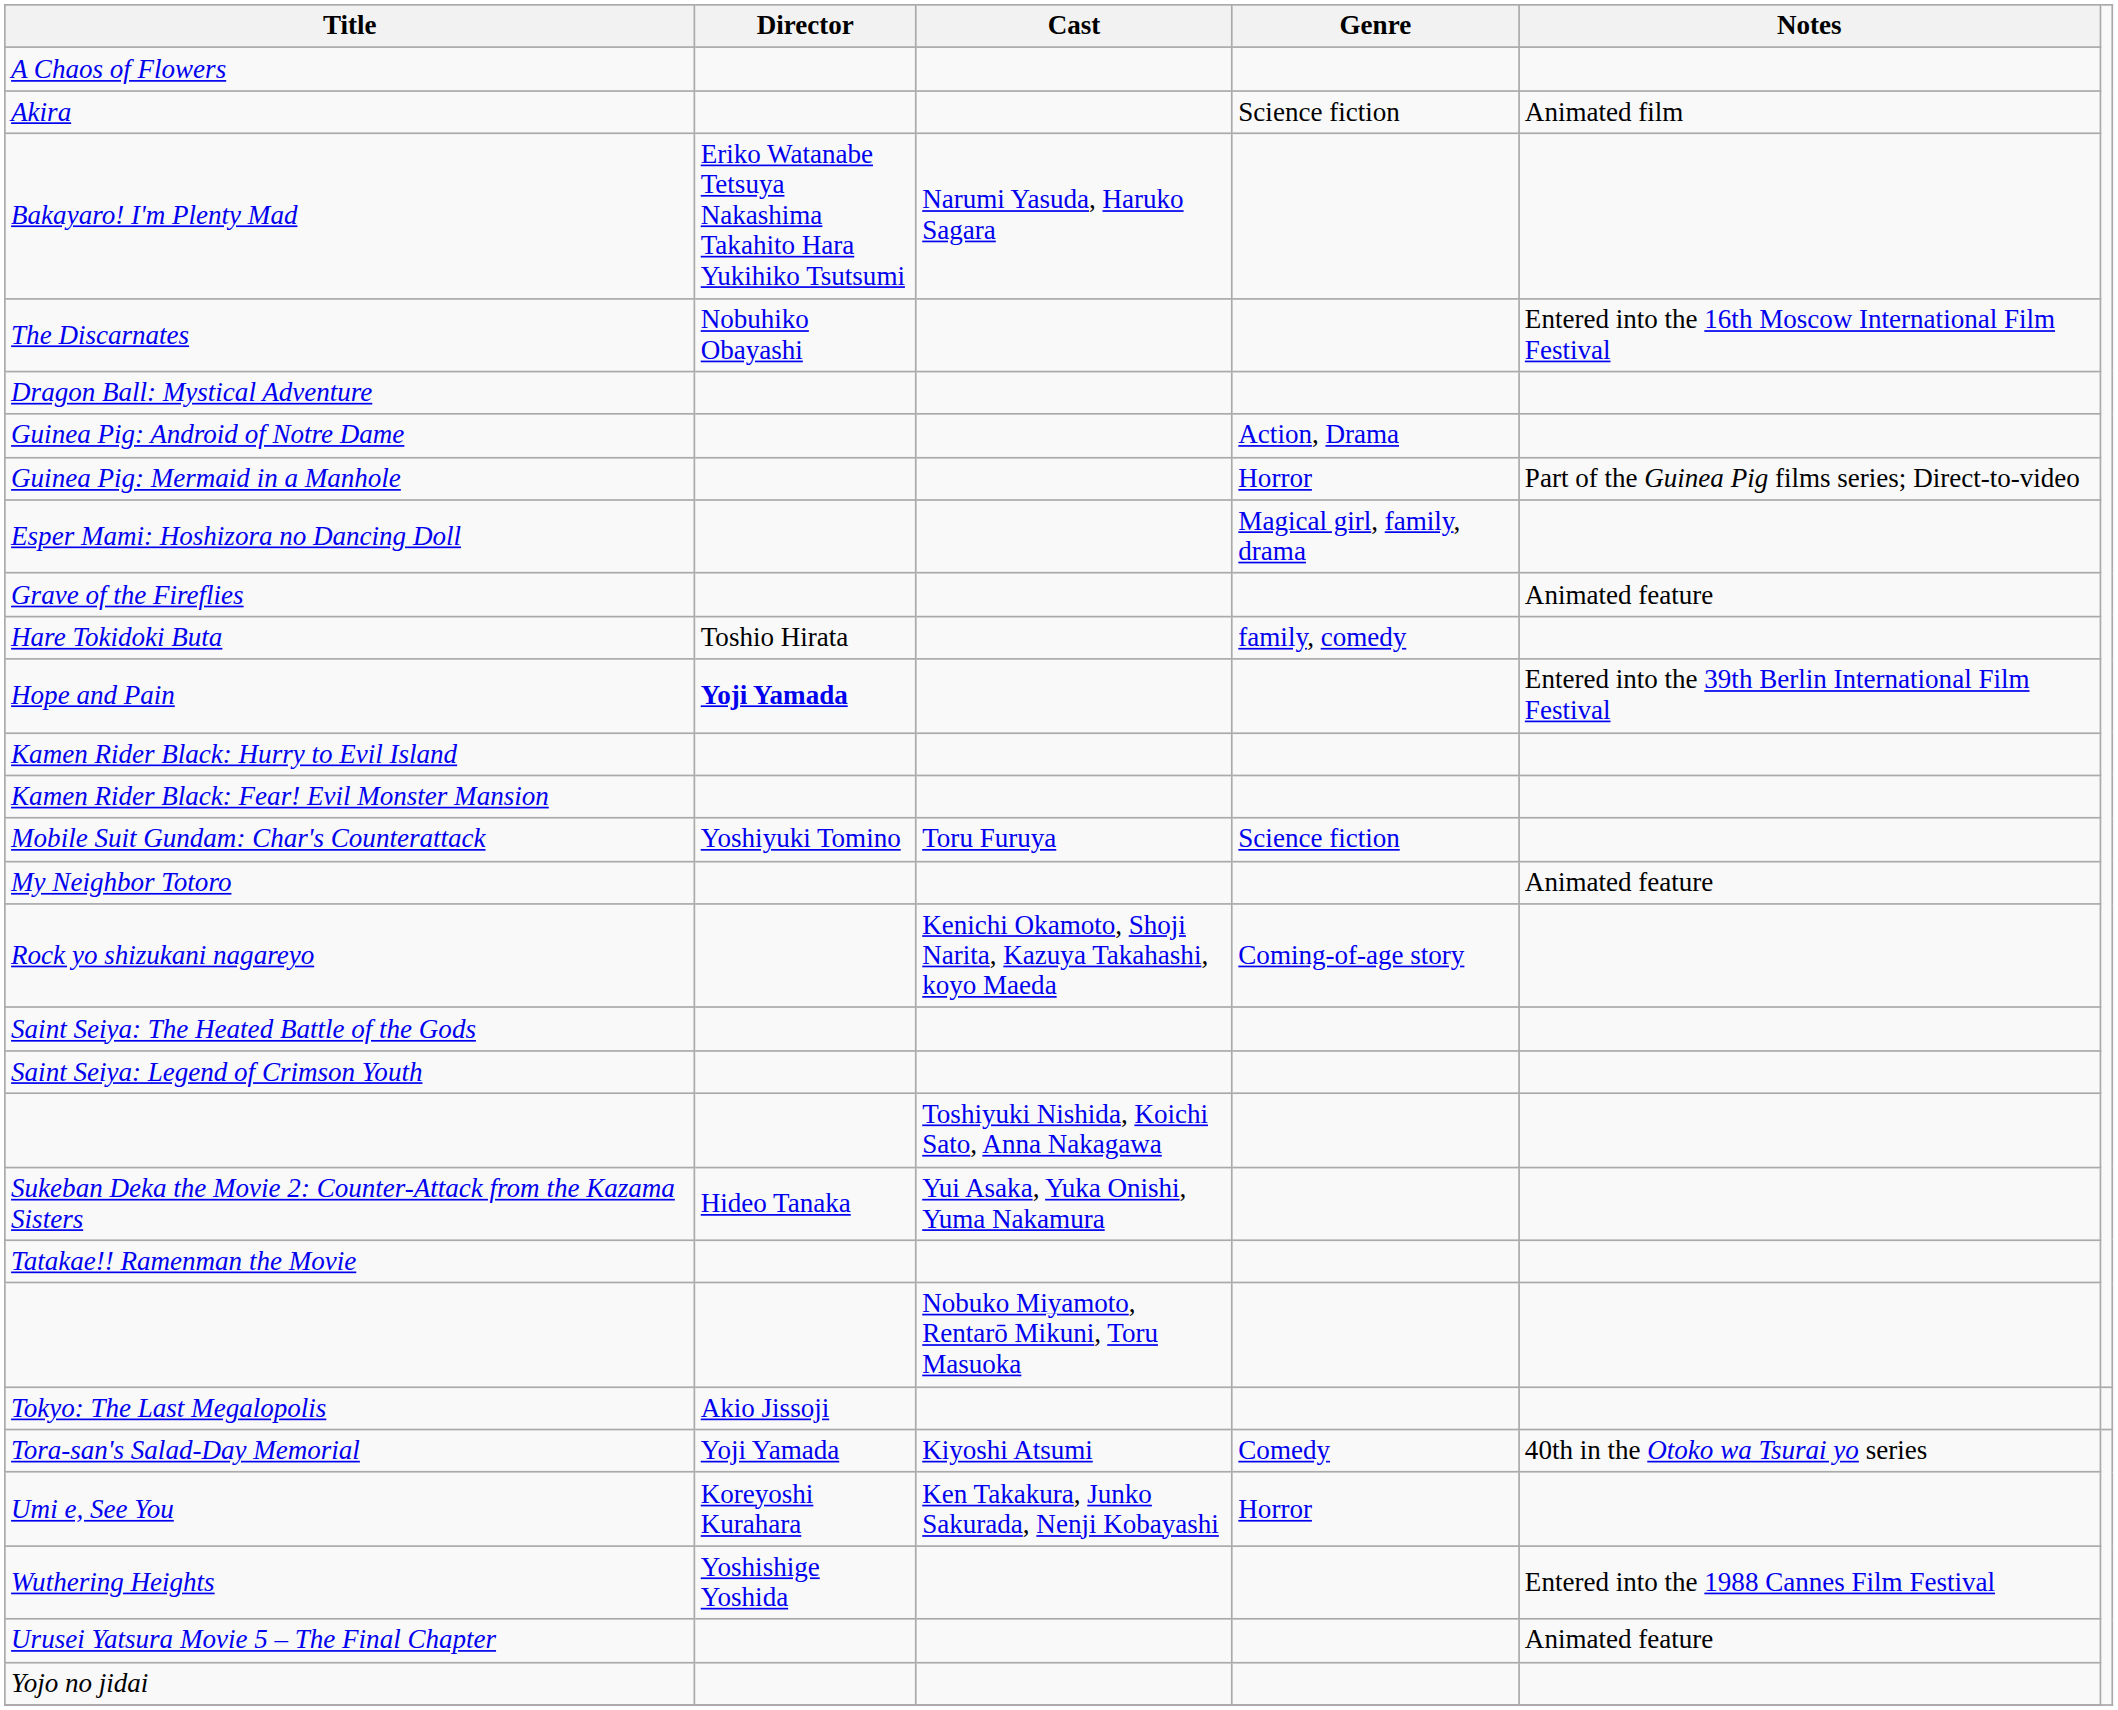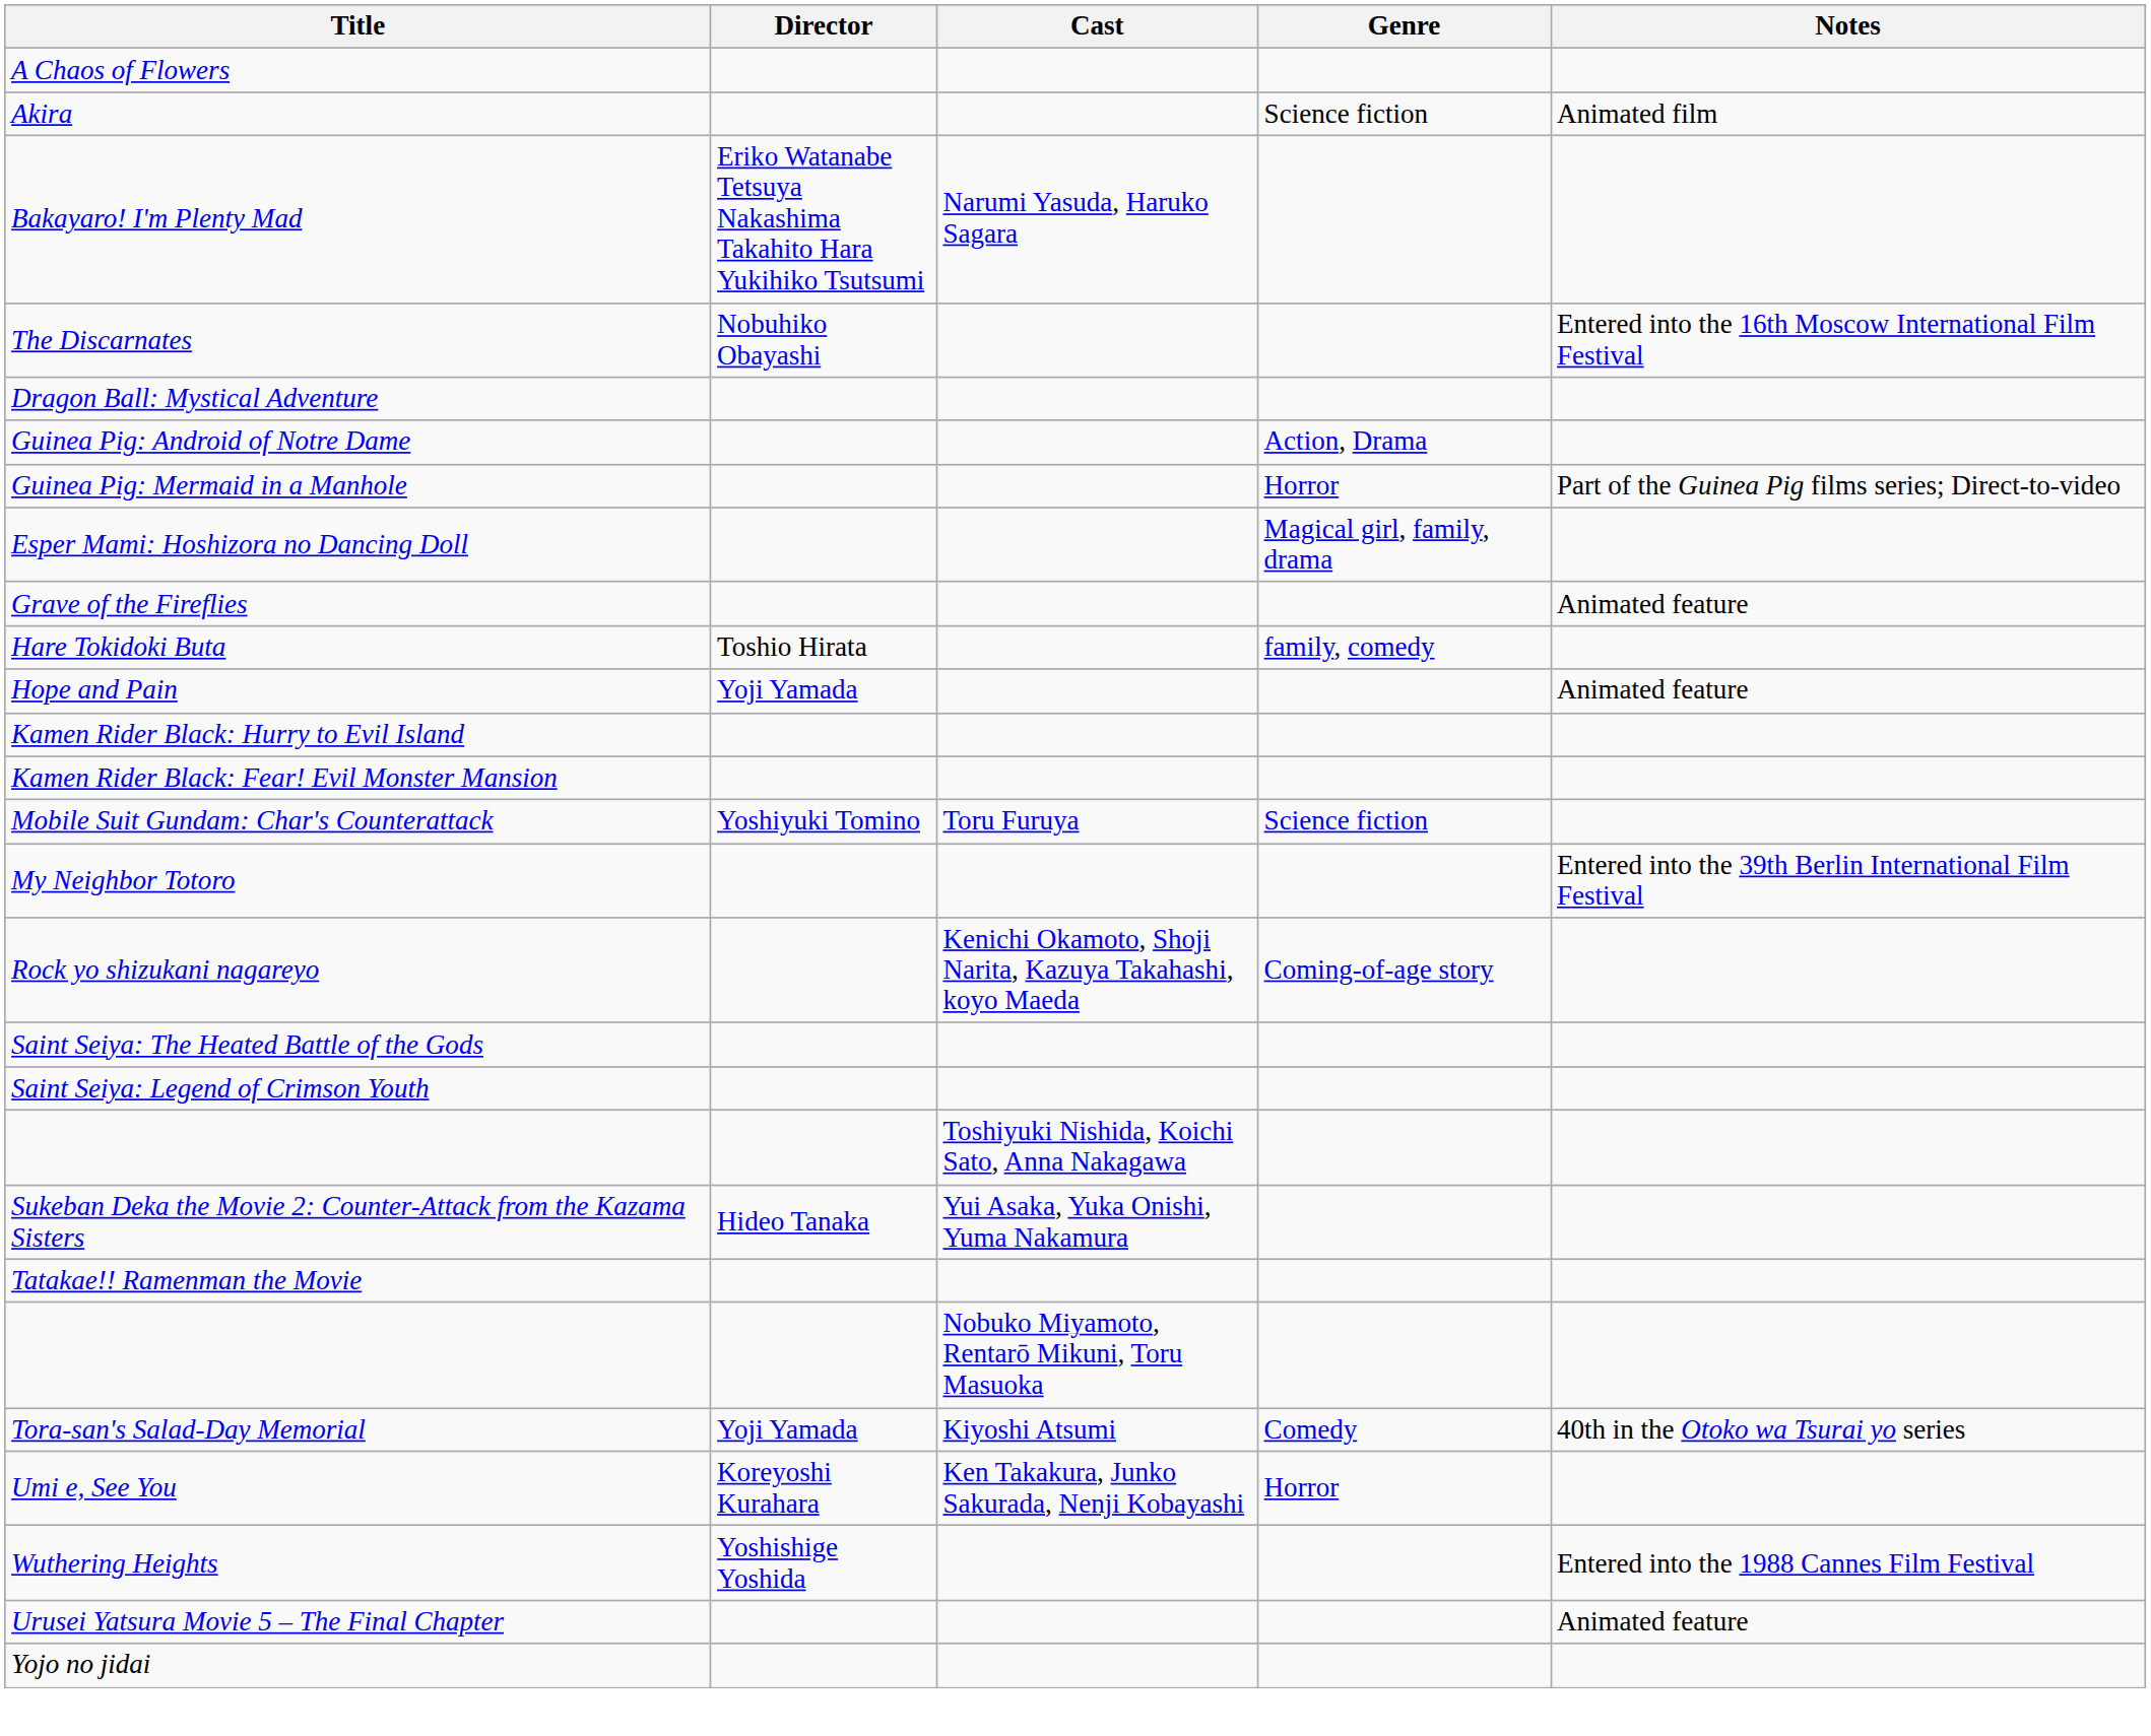Hope and Pain | Director: bold -> normal
Hope and Pain | Notes: Entered into the 39th Berlin International Film Festival -> Animated feature
My Neighbor Totoro | Notes: Animated feature -> Entered into the 39th Berlin International Film Festival
- row: Tokyo: The Last Megalopolis | Akio Jissoji
